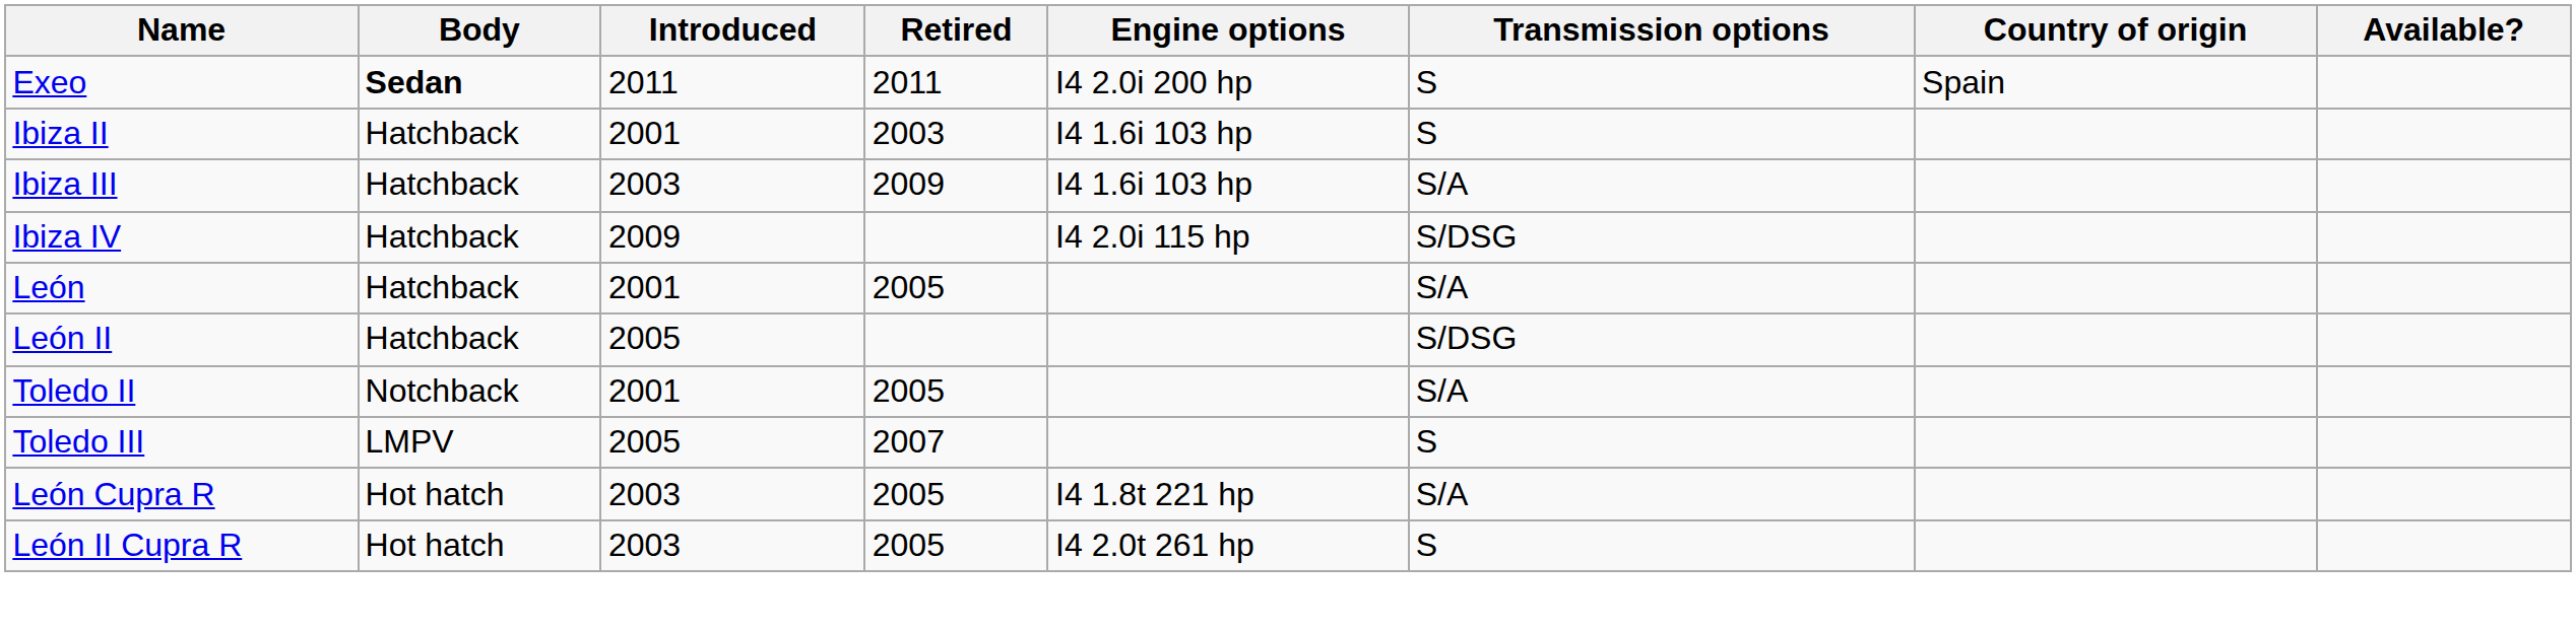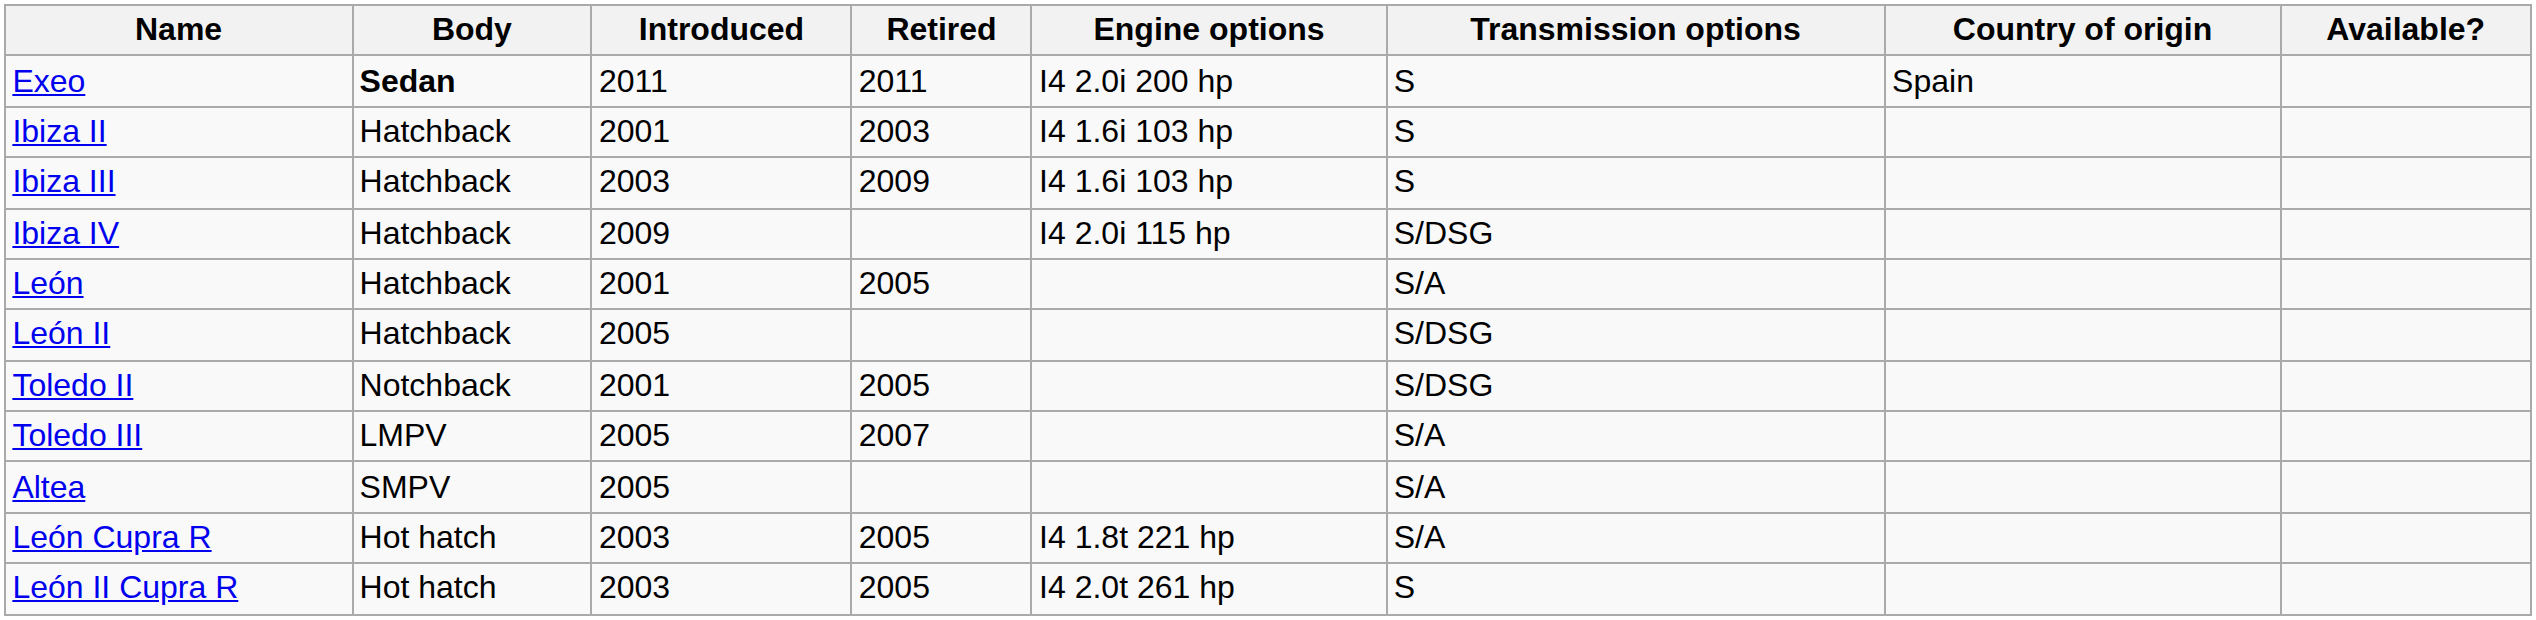Ibiza III | Transmission options: S/A -> S
Toledo II | Transmission options: S/A -> S/DSG
Toledo III | Transmission options: S -> S/A
+ row: Altea | SMPV | 2005 | S/A
